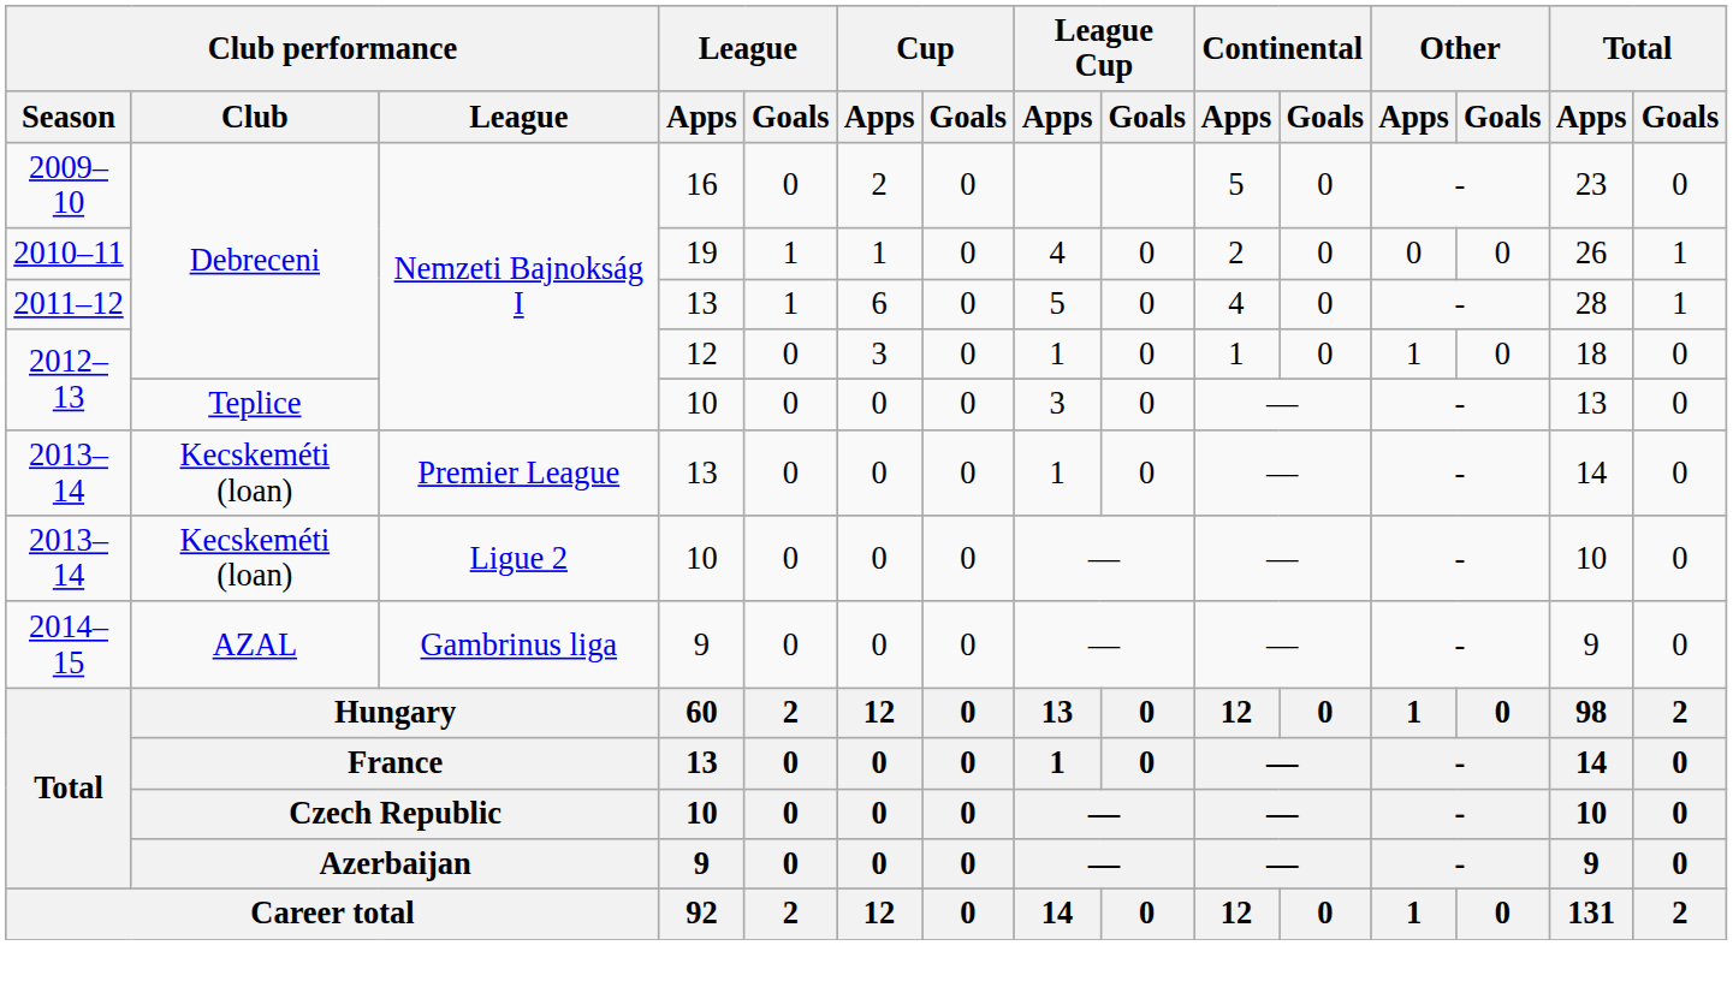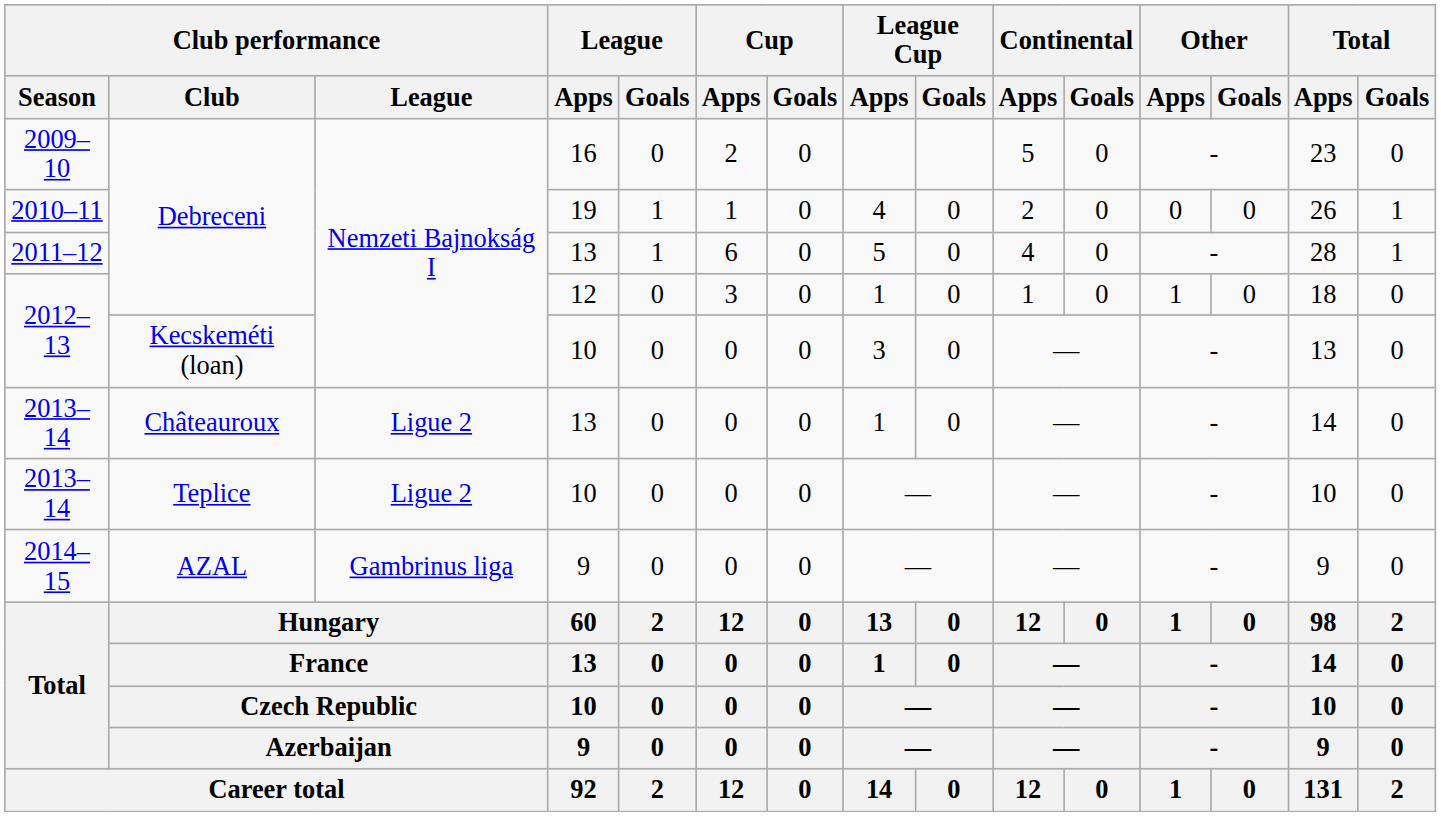2012–13 / 10 | Club performance / Club: Teplice -> Kecskeméti (loan)
2013–14 / 13 | Club performance / Club: Kecskeméti (loan) -> Châteauroux
2013–14 / 13 | Club performance / League: Premier League -> Ligue 2
2013–14 / 10 | Club performance / Club: Kecskeméti (loan) -> Teplice
